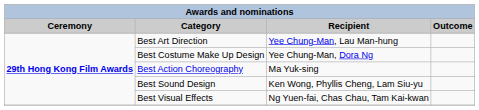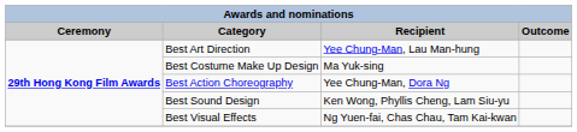Best Costume Make Up Design | Recipient: Yee Chung-Man, Dora Ng -> Ma Yuk-sing
Best Action Choreography | Recipient: Ma Yuk-sing -> Yee Chung-Man, Dora Ng
